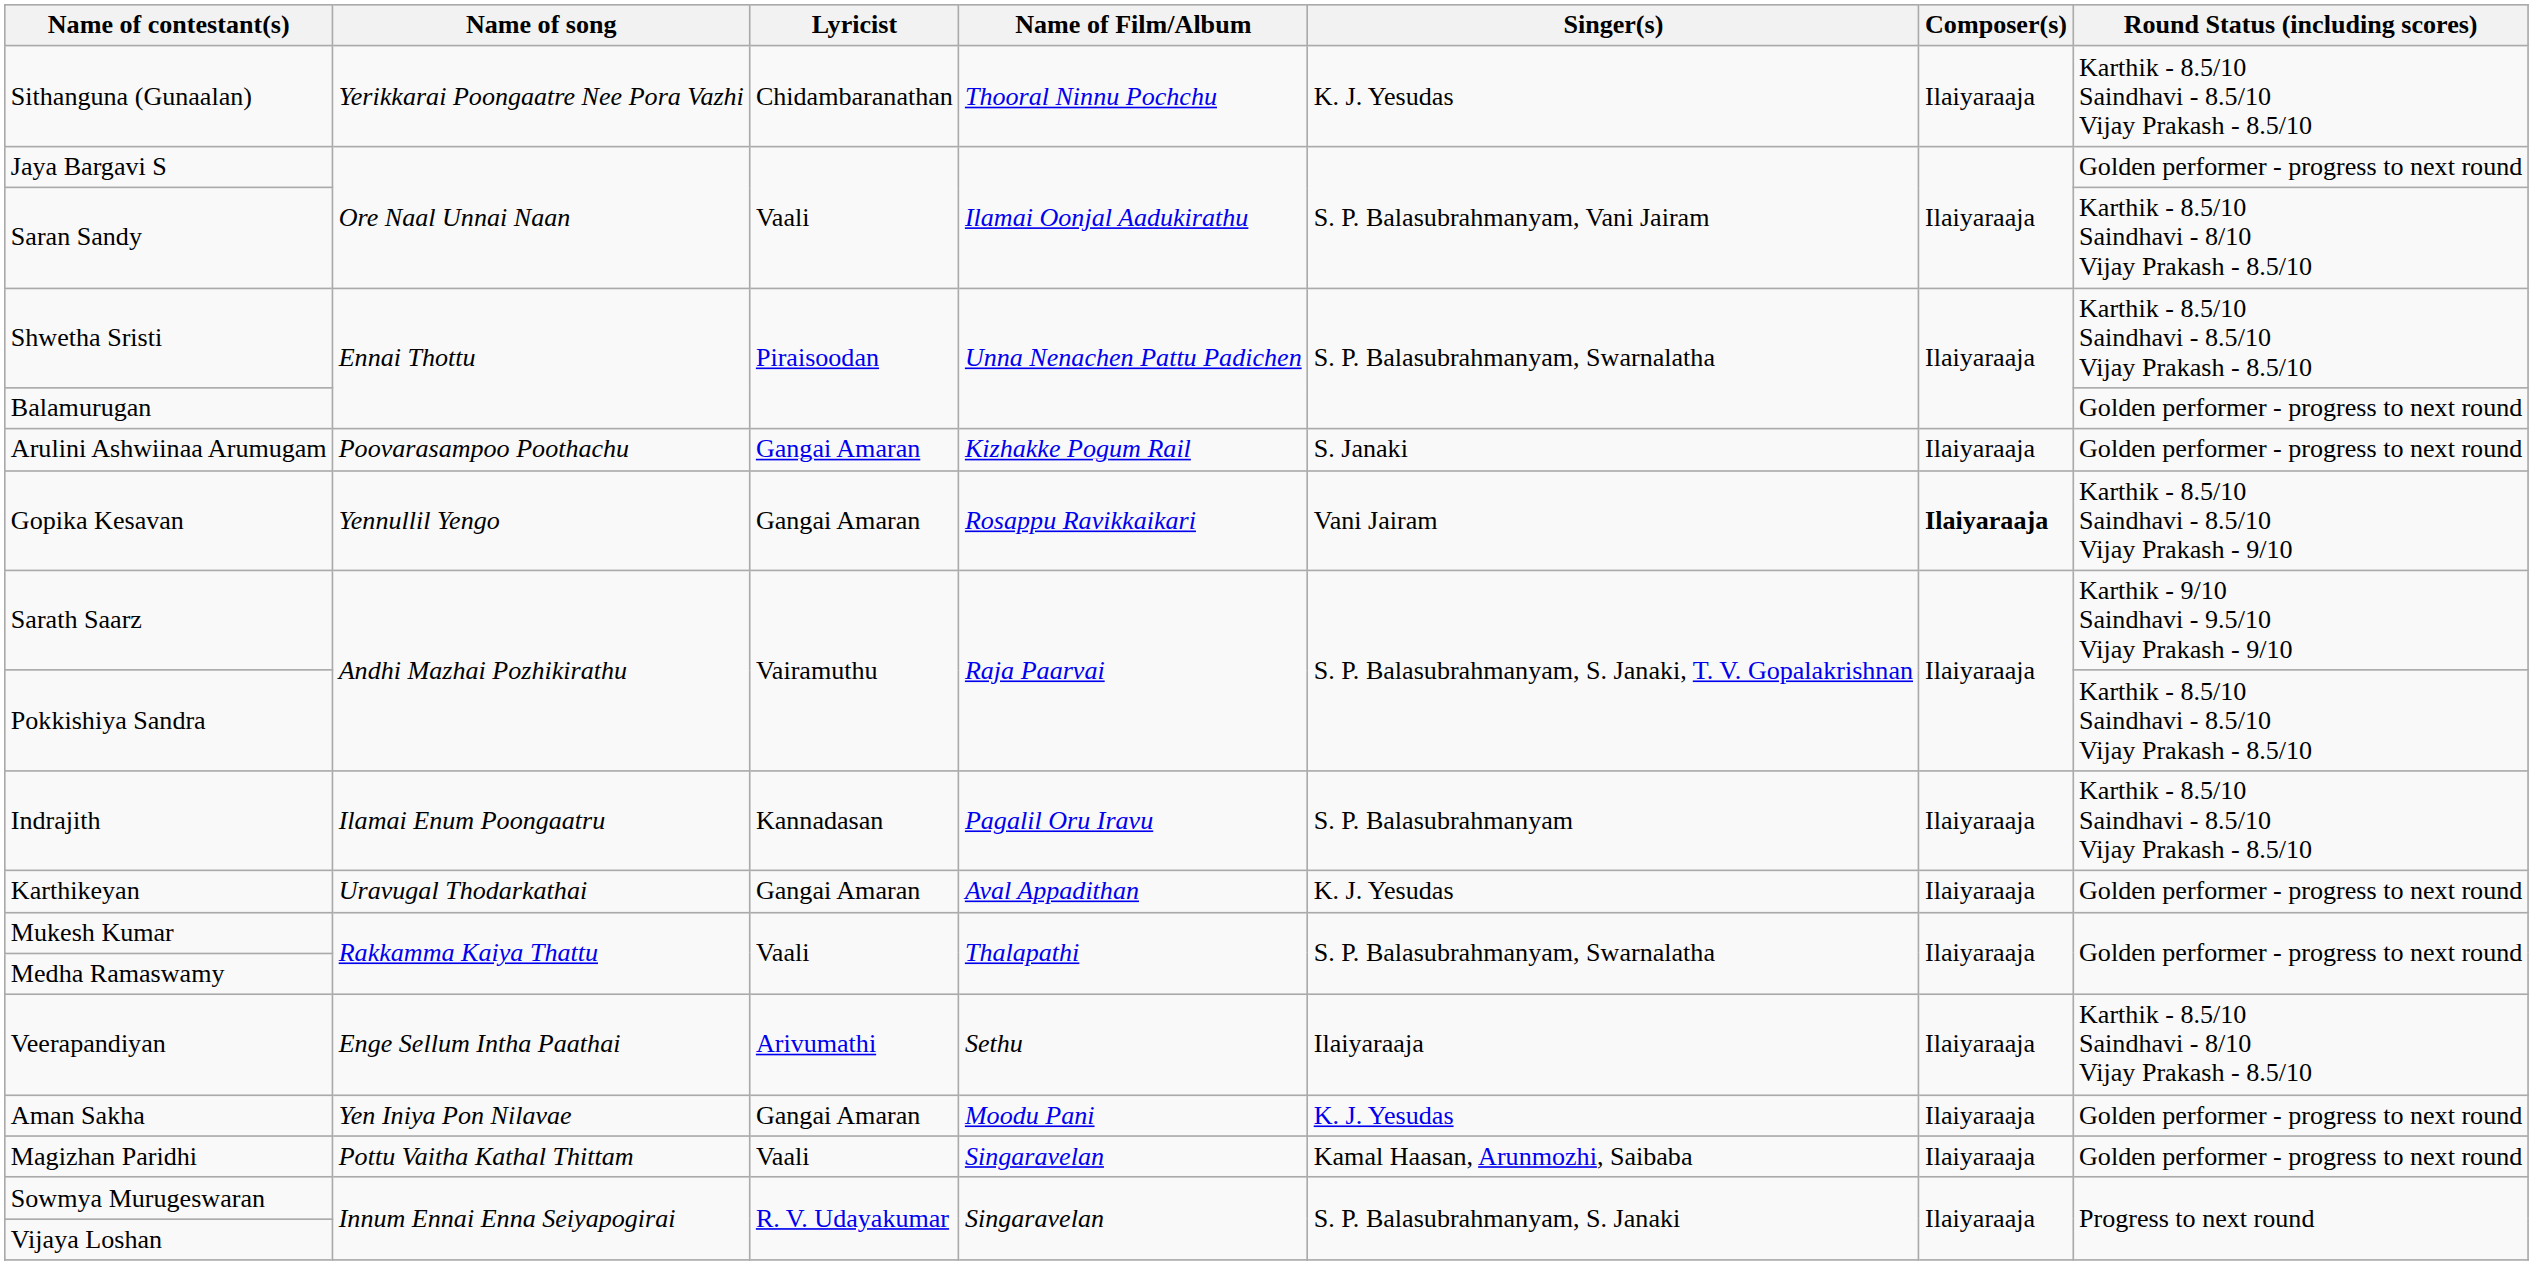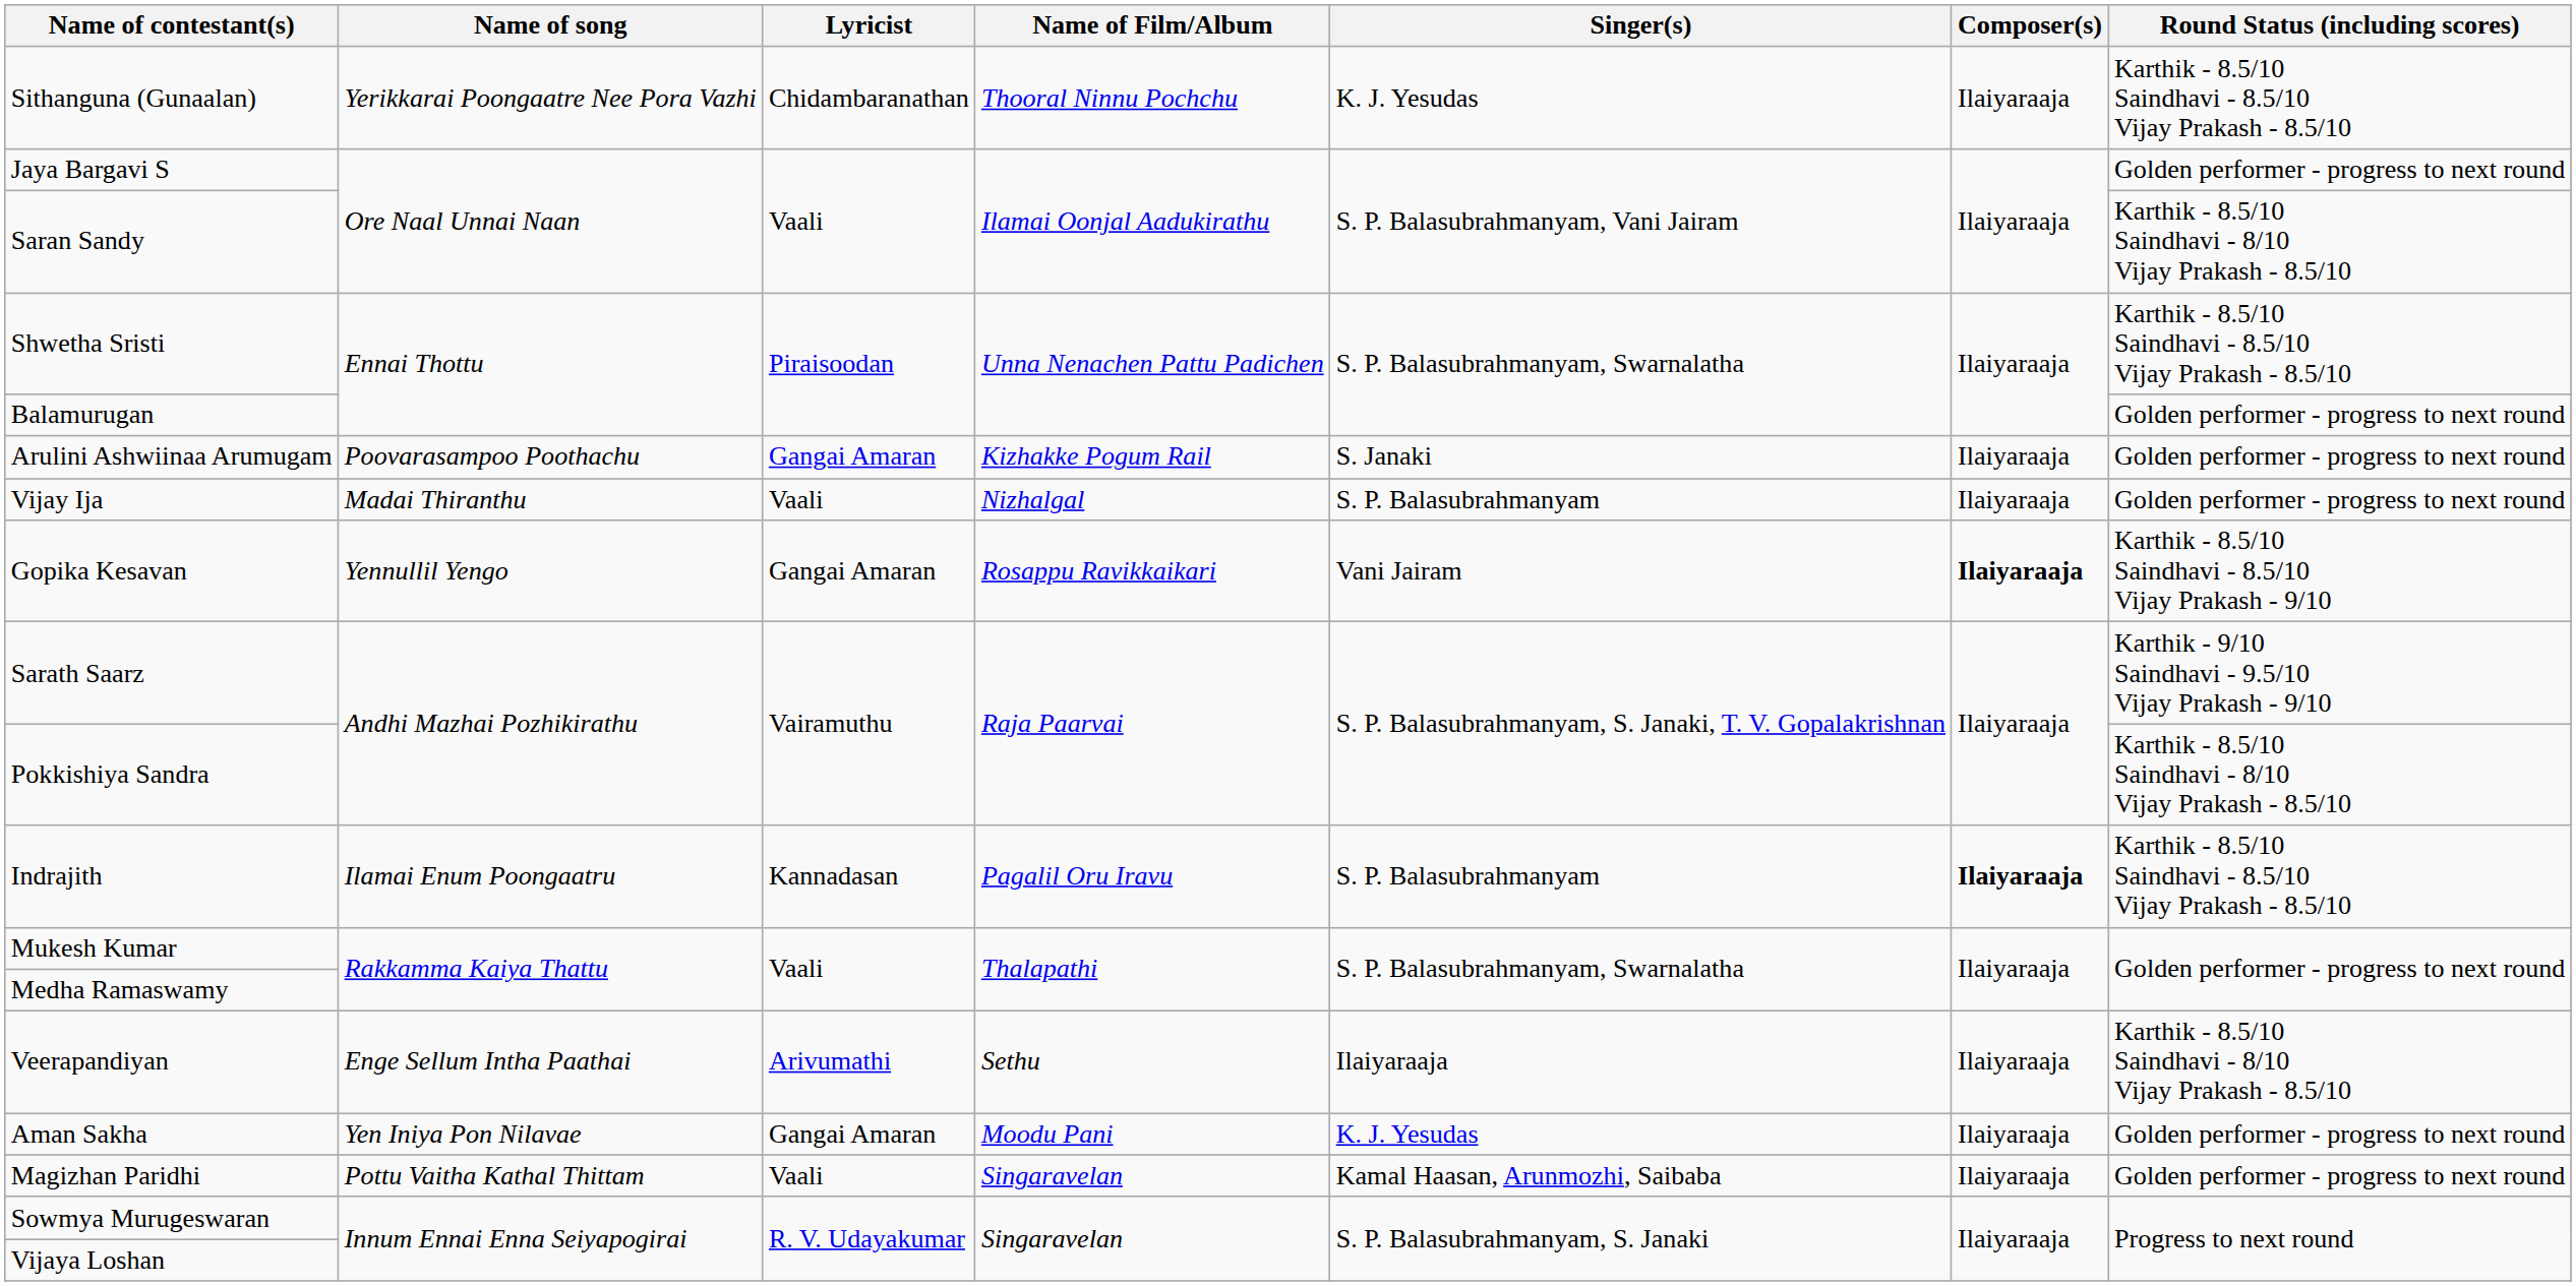+ row: Vijay Ija | Madai Thiranthu | Vaali | Nizhalgal | S. P. Balasubrahmanyam | Ilaiyaraaja | Golden performer - progress to next round
Pokkishiya Sandra | Round Status (including scores): Karthik - 8.5/10 Saindhavi - 8.5/10 Vijay Prakash - 8.5/10 -> Karthik - 8.5/10 Saindhavi - 8/10 Vijay Prakash - 8.5/10
Indrajith | Composer(s): normal -> bold
- row: Karthikeyan | Uravugal Thodarkathai | Gangai Amaran | Aval Appadithan | K. J. Yesudas | Ilaiyaraaja | Golden performer - progress to next round
